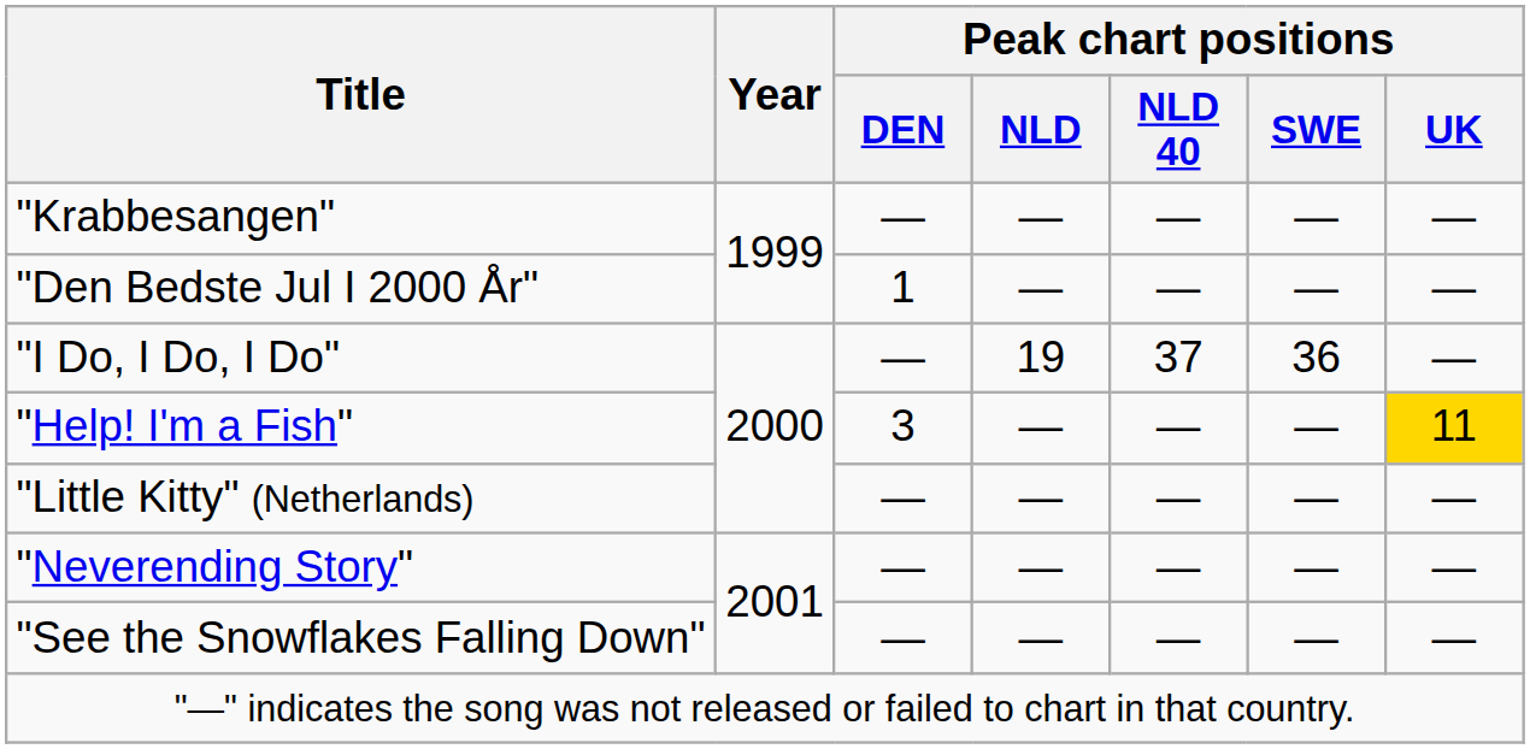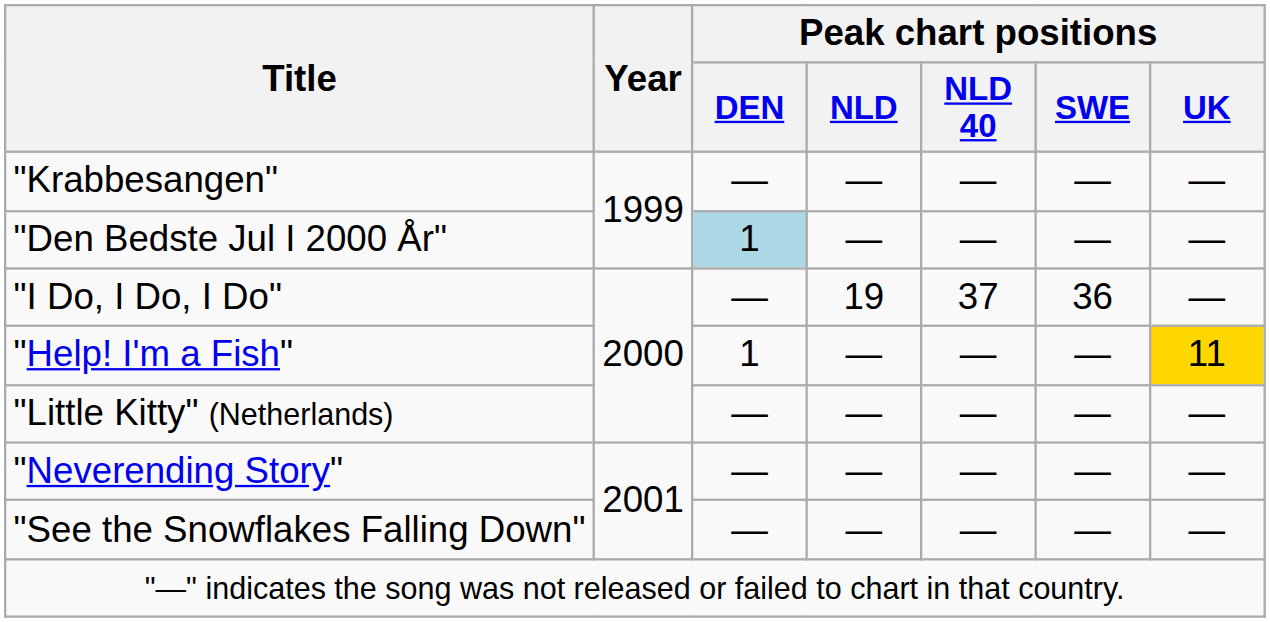"Den Bedste Jul I 2000 År" | Peak chart positions / DEN: no background -> lightblue background
"Help! I'm a Fish" | Peak chart positions / DEN: 3 -> 1
